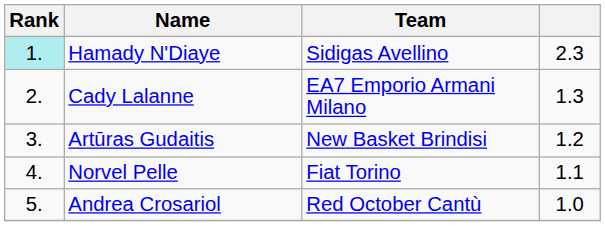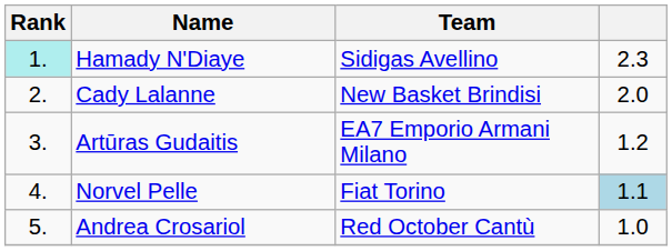Cady Lalanne | Team: EA7 Emporio Armani Milano -> New Basket Brindisi
Cady Lalanne | column 4: 1.3 -> 2.0
Artūras Gudaitis | Team: New Basket Brindisi -> EA7 Emporio Armani Milano
Norvel Pelle | column 4: no background -> lightblue background
